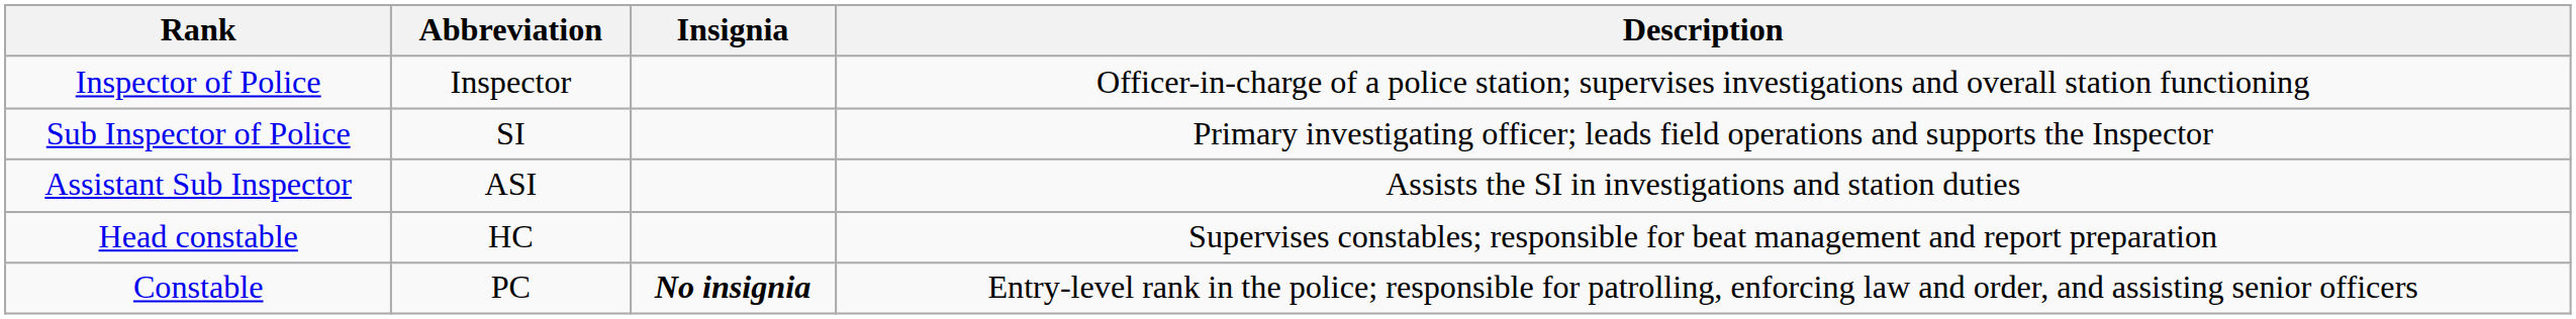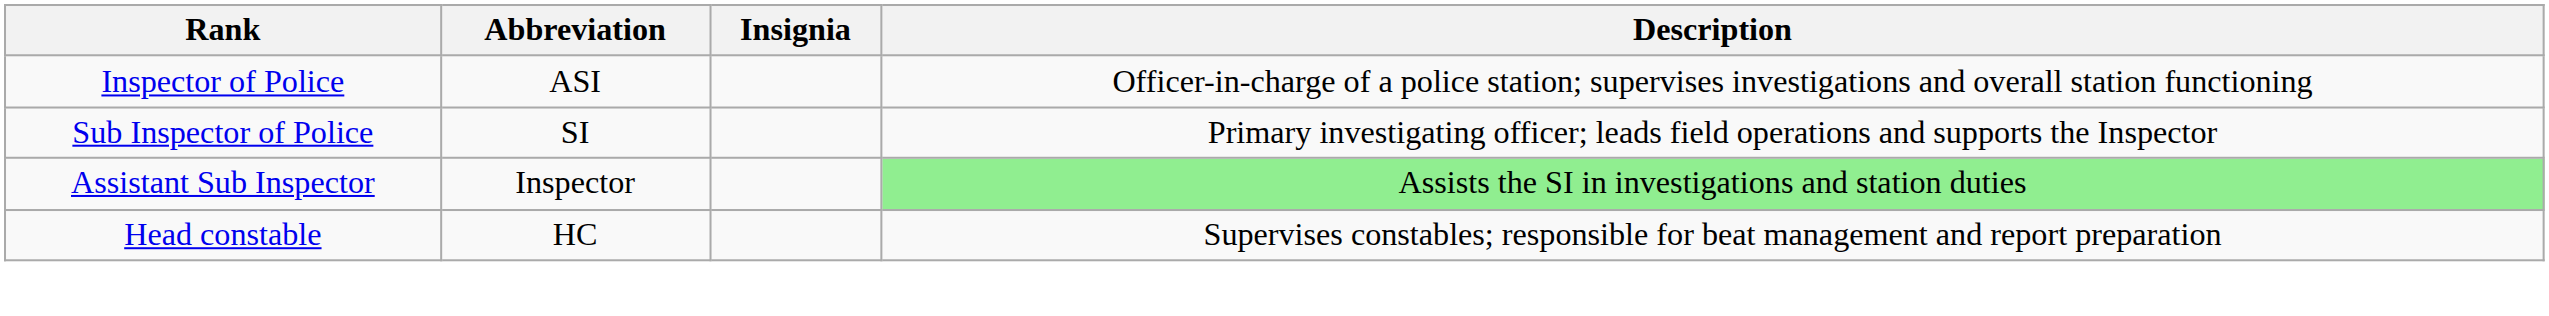Inspector of Police | Abbreviation: Inspector -> ASI
Assistant Sub Inspector | Abbreviation: ASI -> Inspector
Assistant Sub Inspector | Description: no background -> lightgreen background
- row: Constable | PC | No insignia | Entry-level rank in the police; responsible for patrolling, enforcing law and order, and assisting senior officers
